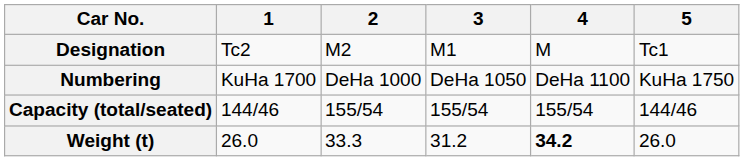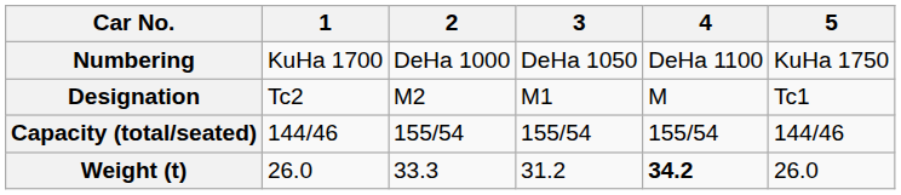rows swapped: Designation <-> Numbering
